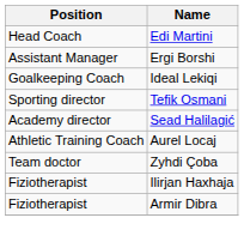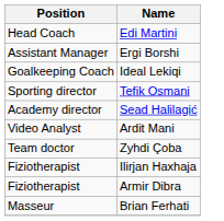- row: Athletic Training Coach | Aurel Locaj
+ row: Video Analyst | Ardit Mani
+ row: Masseur | Brian Ferhati
